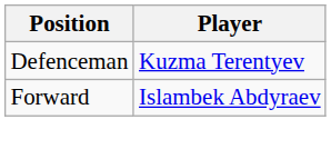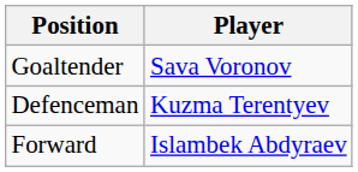+ row: Goaltender | Sava Voronov
